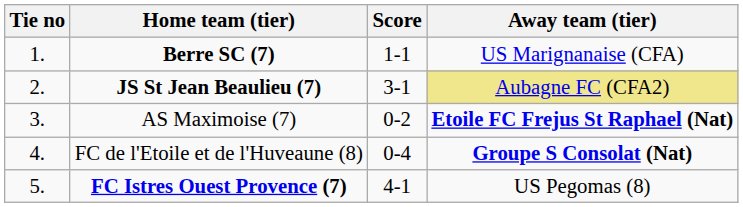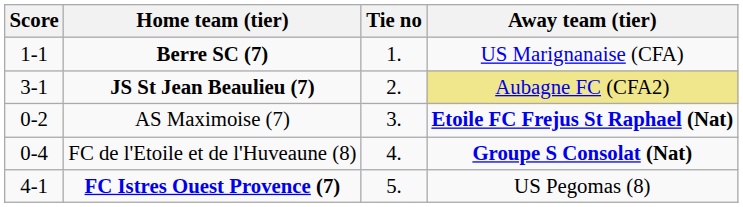columns swapped: Tie no <-> Score
